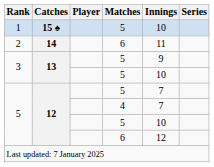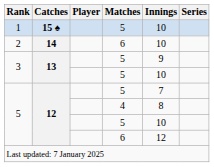2 | Innings: 11 -> 10
5 / 4 | Innings: 7 -> 8
